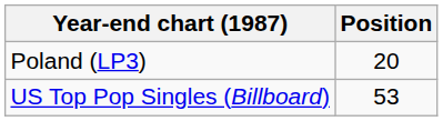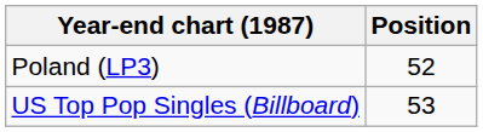Poland (LP3) | Position: 20 -> 52
